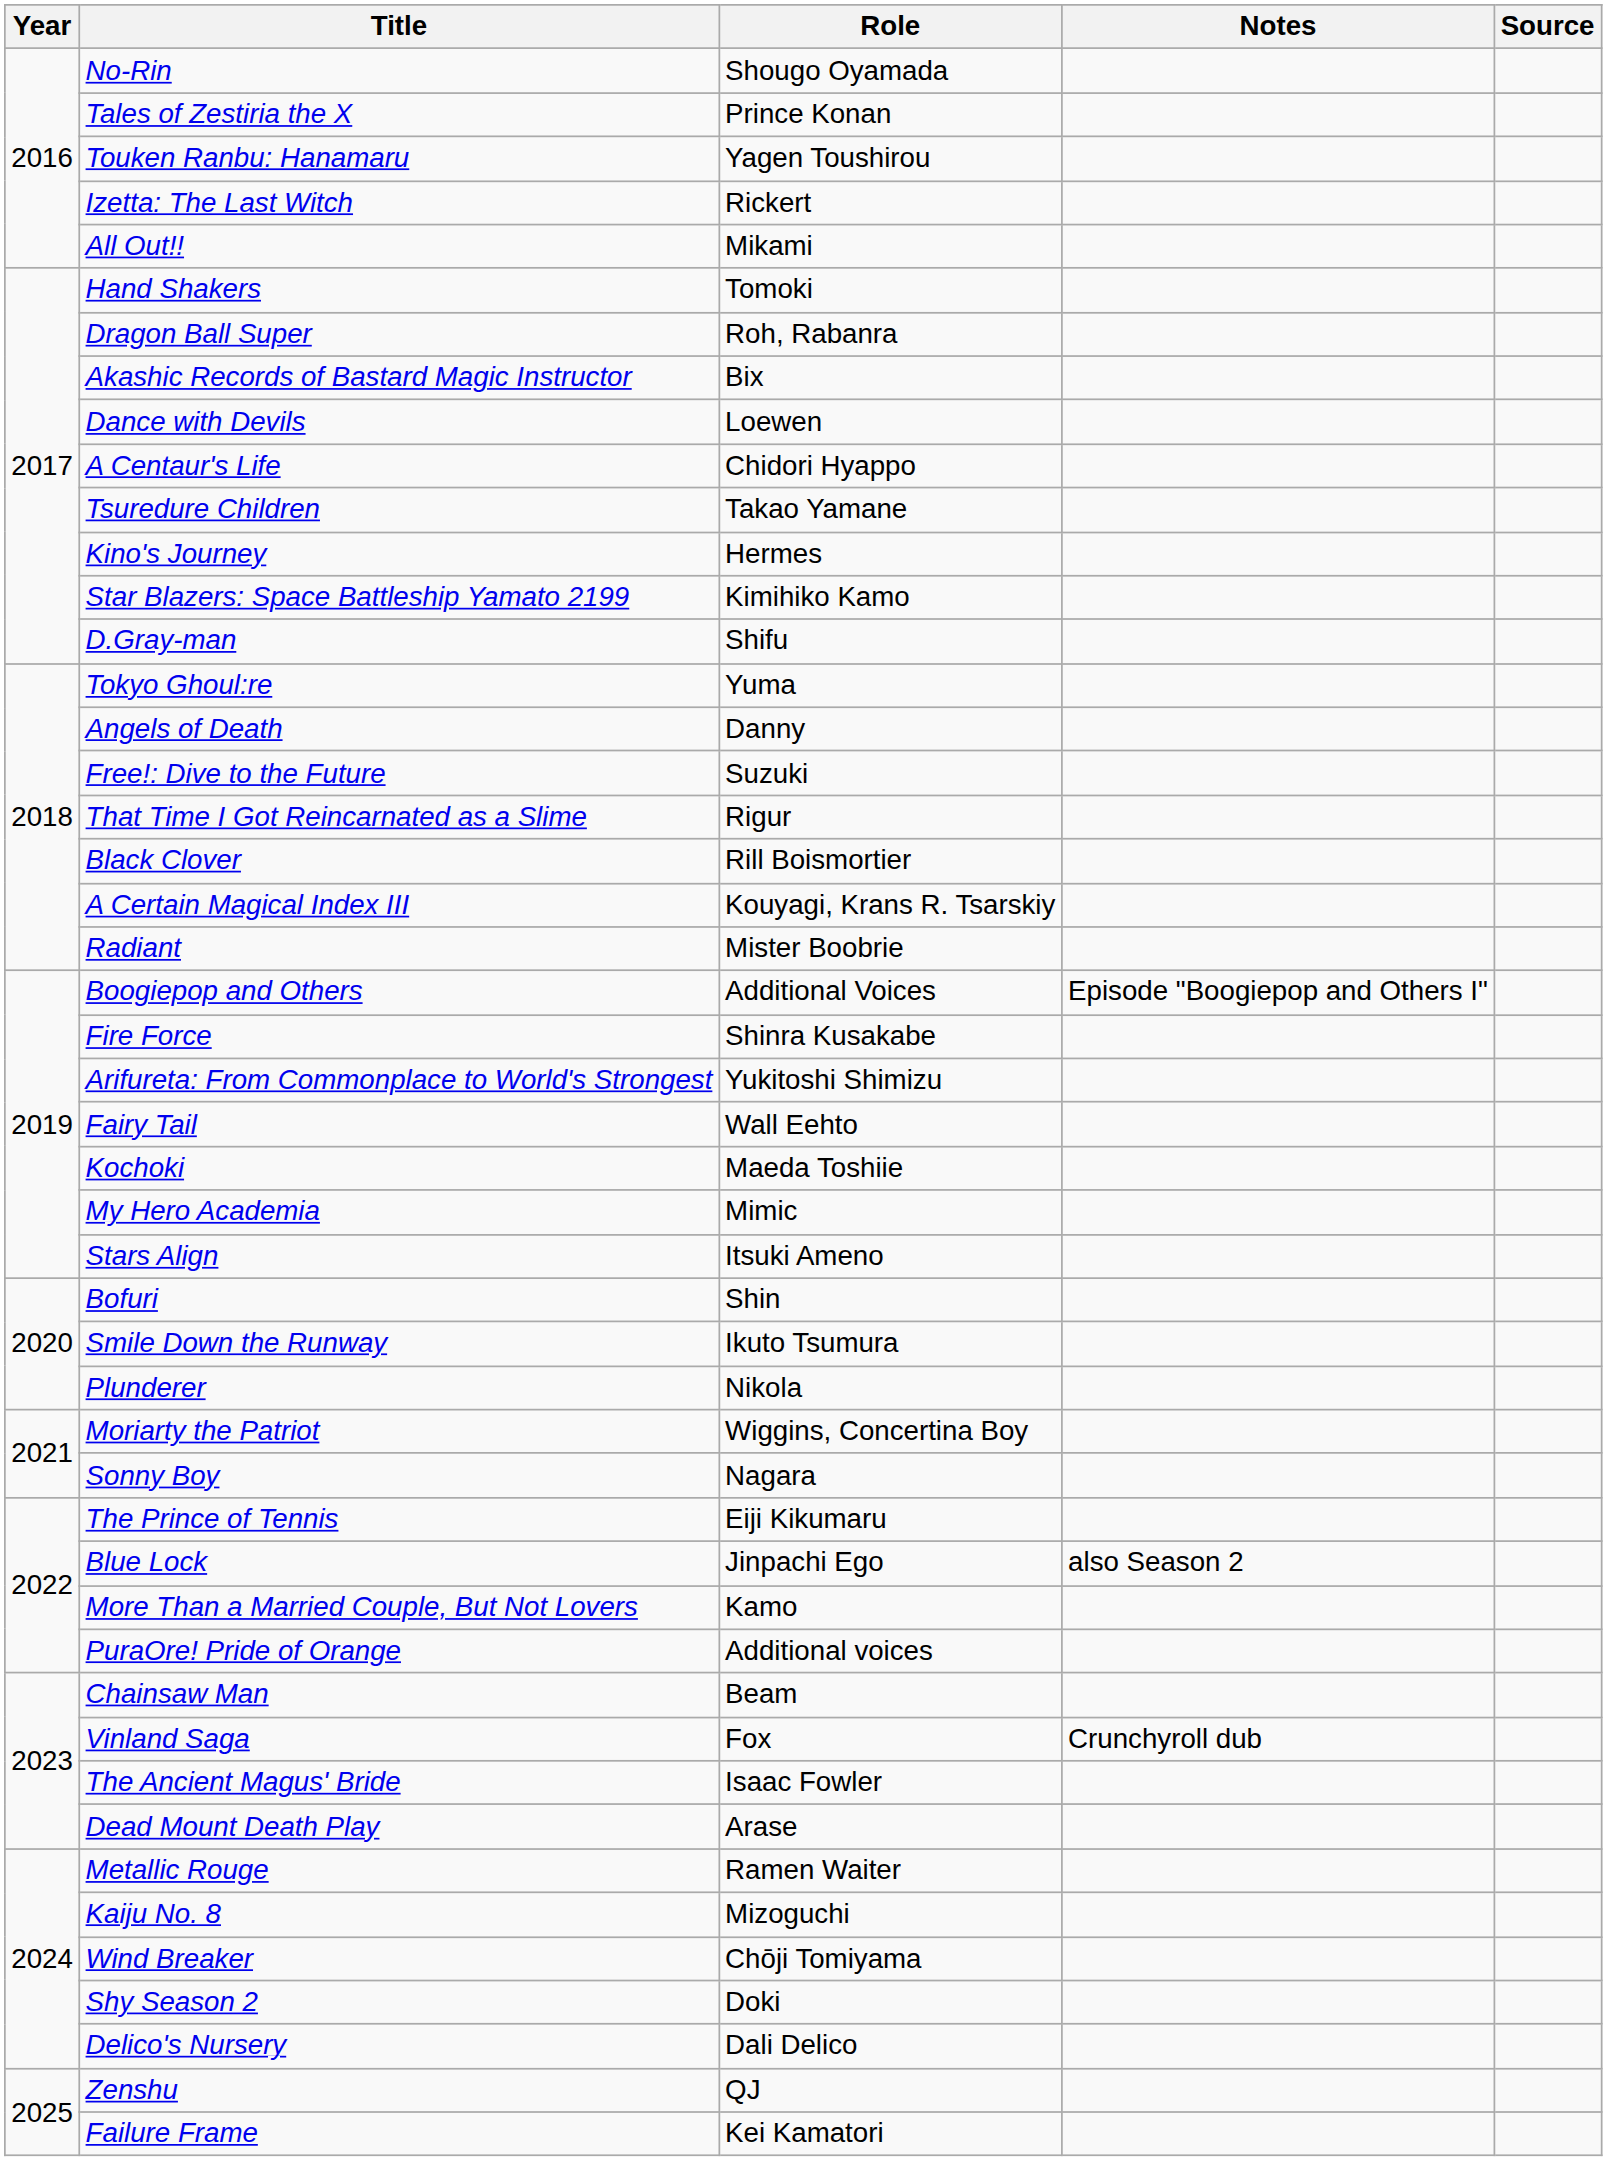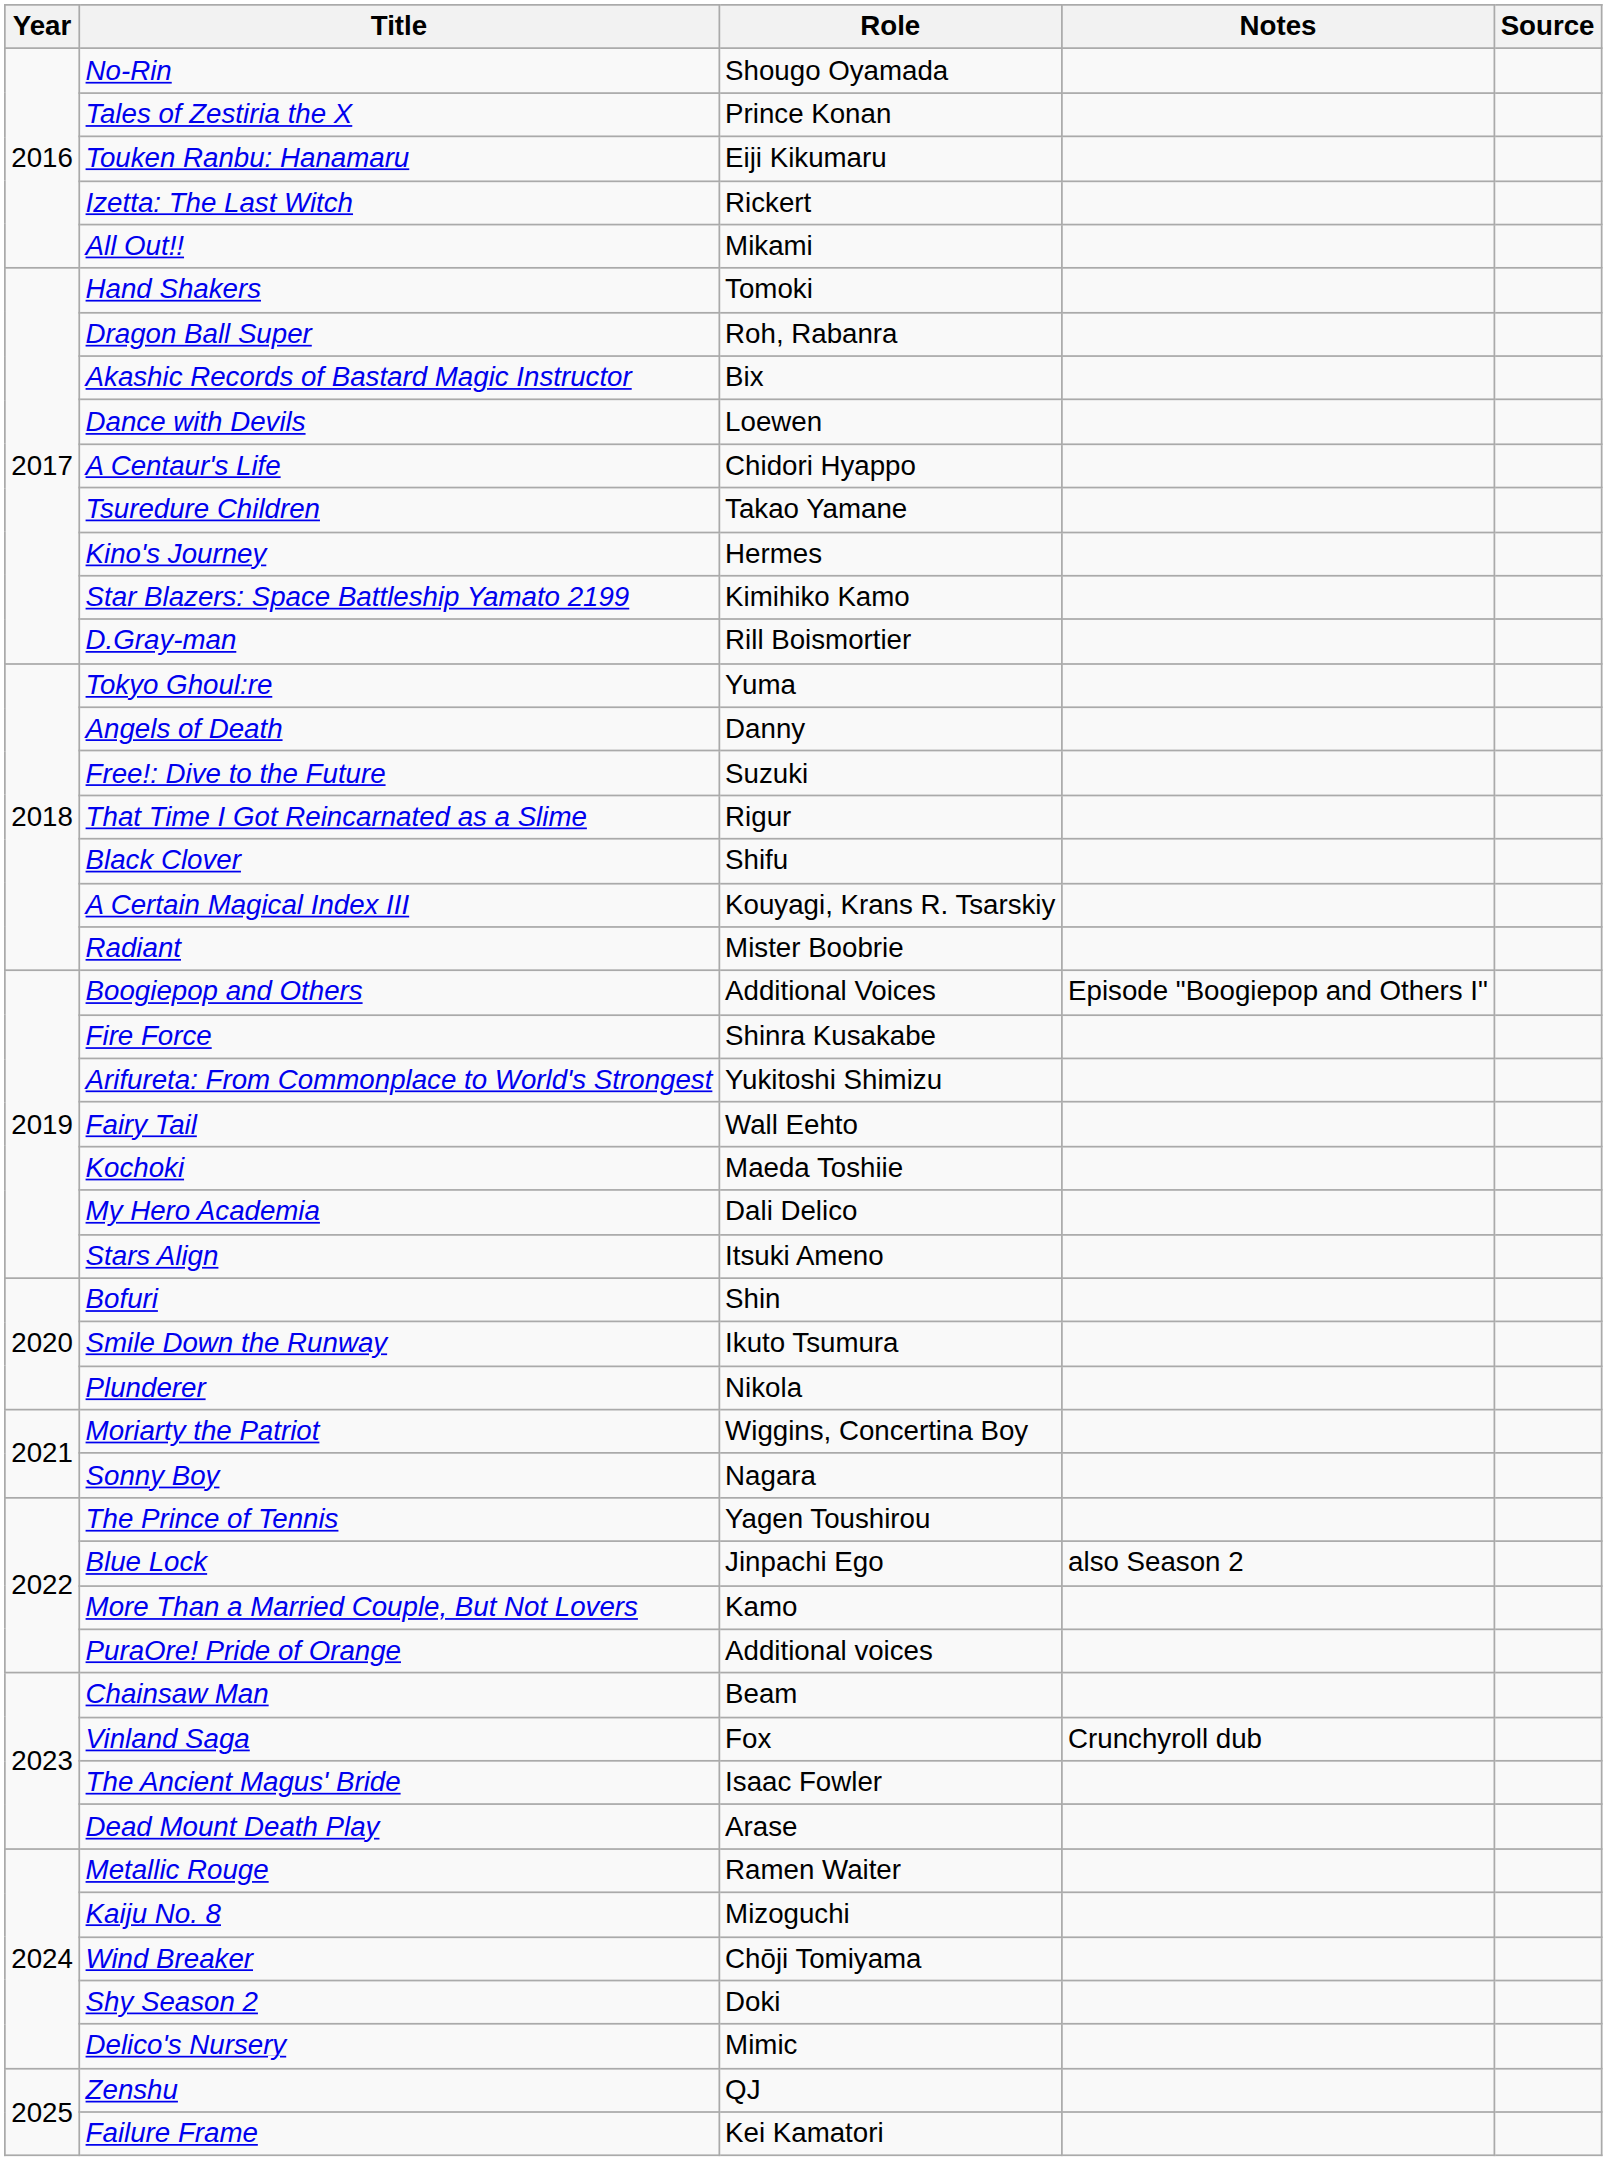Touken Ranbu: Hanamaru | Role: Yagen Toushirou -> Eiji Kikumaru
D.Gray-man | Role: Shifu -> Rill Boismortier
Black Clover | Role: Rill Boismortier -> Shifu
My Hero Academia | Role: Mimic -> Dali Delico
The Prince of Tennis | Role: Eiji Kikumaru -> Yagen Toushirou
Delico's Nursery | Role: Dali Delico -> Mimic
